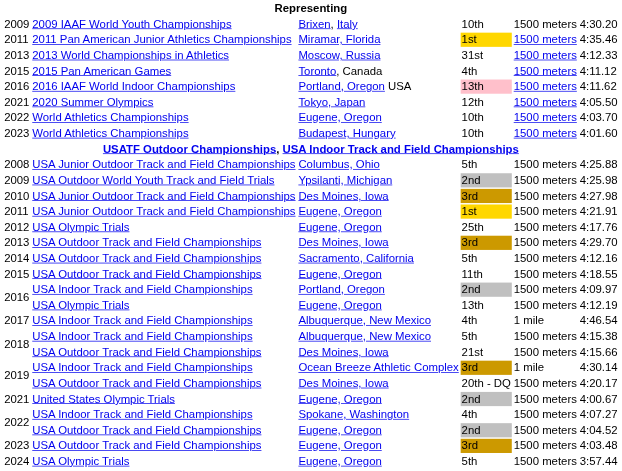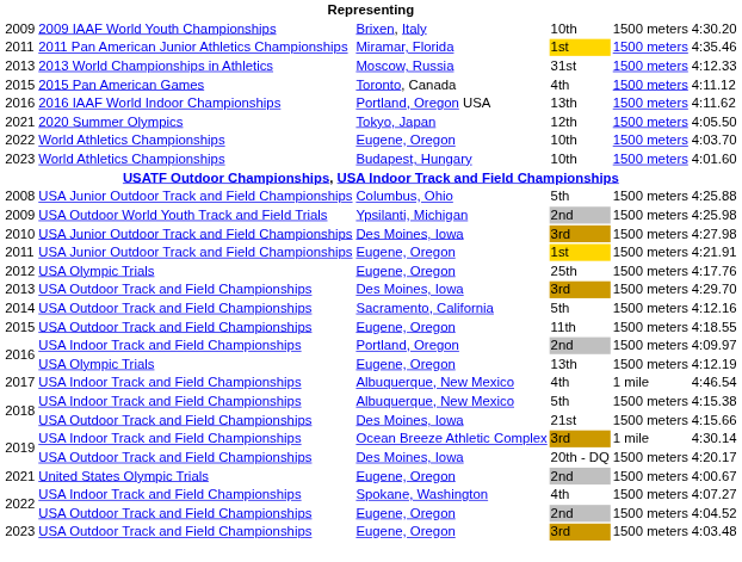2016 / 2016 IAAF World Indoor Championships | column 4: pink background -> no background
- row: 2024 | USA Olympic Trials | Eugene, Oregon | 5th | 1500 meters | 3:57.44
